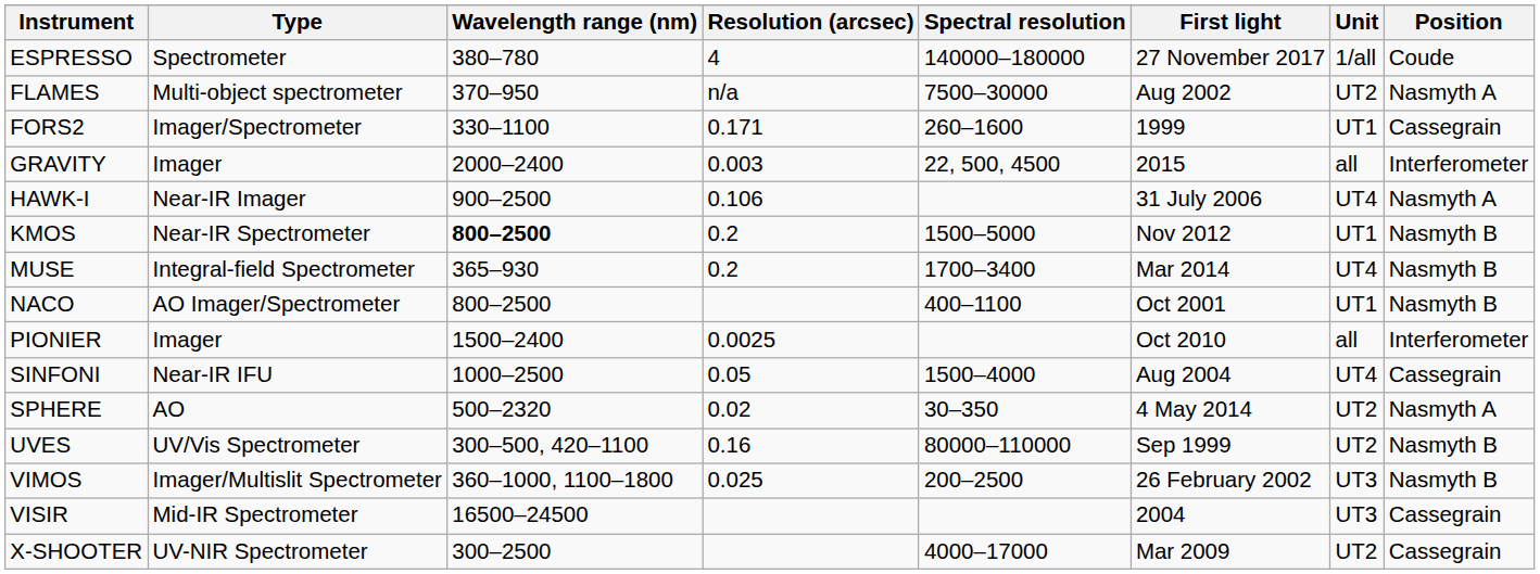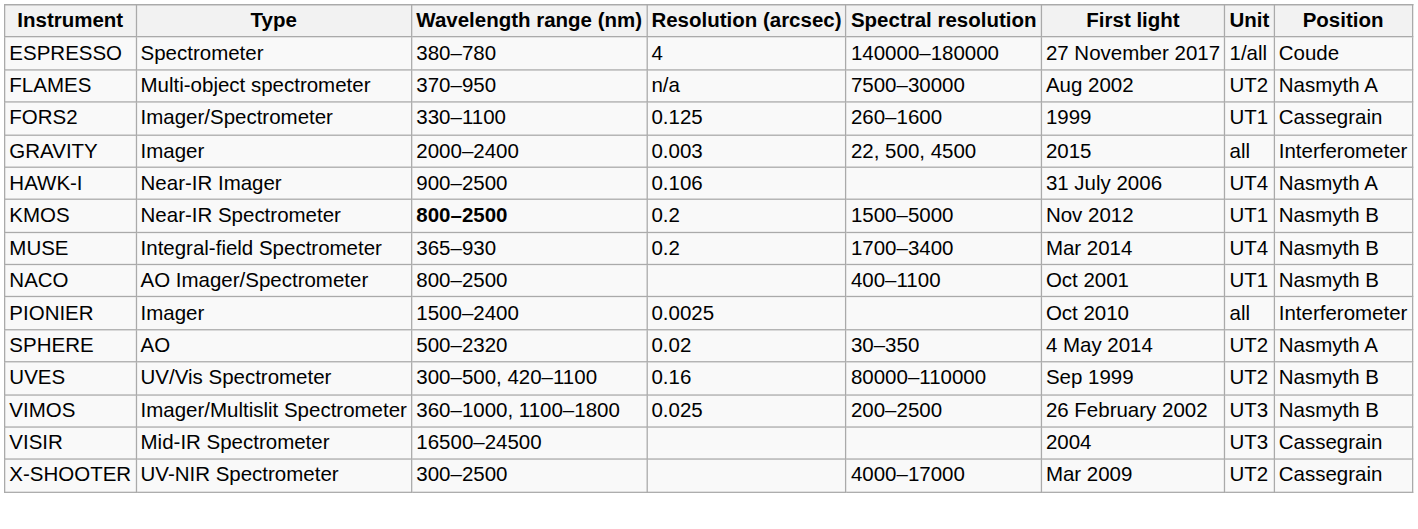FORS2 | Resolution (arcsec): 0.171 -> 0.125
- row: SINFONI | Near-IR IFU | 1000–2500 | 0.05 | 1500–4000 | Aug 2004 | UT4 | Cassegrain
